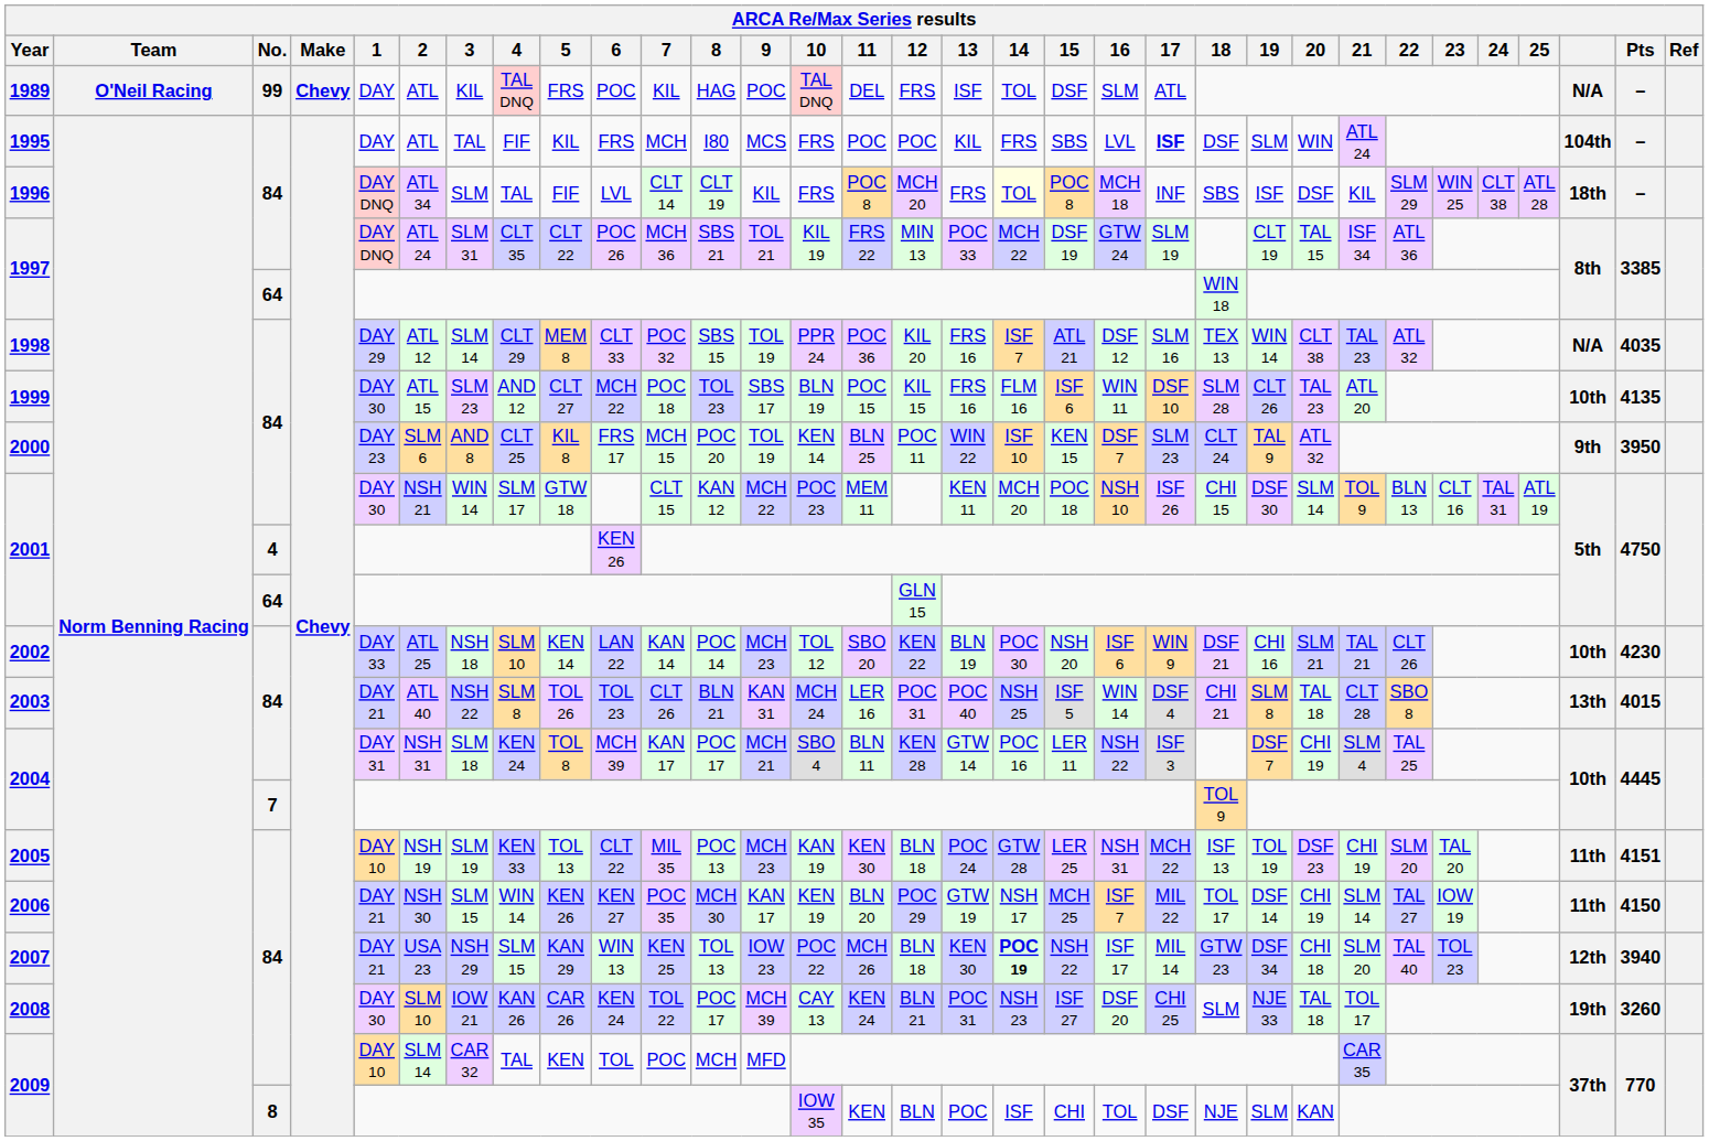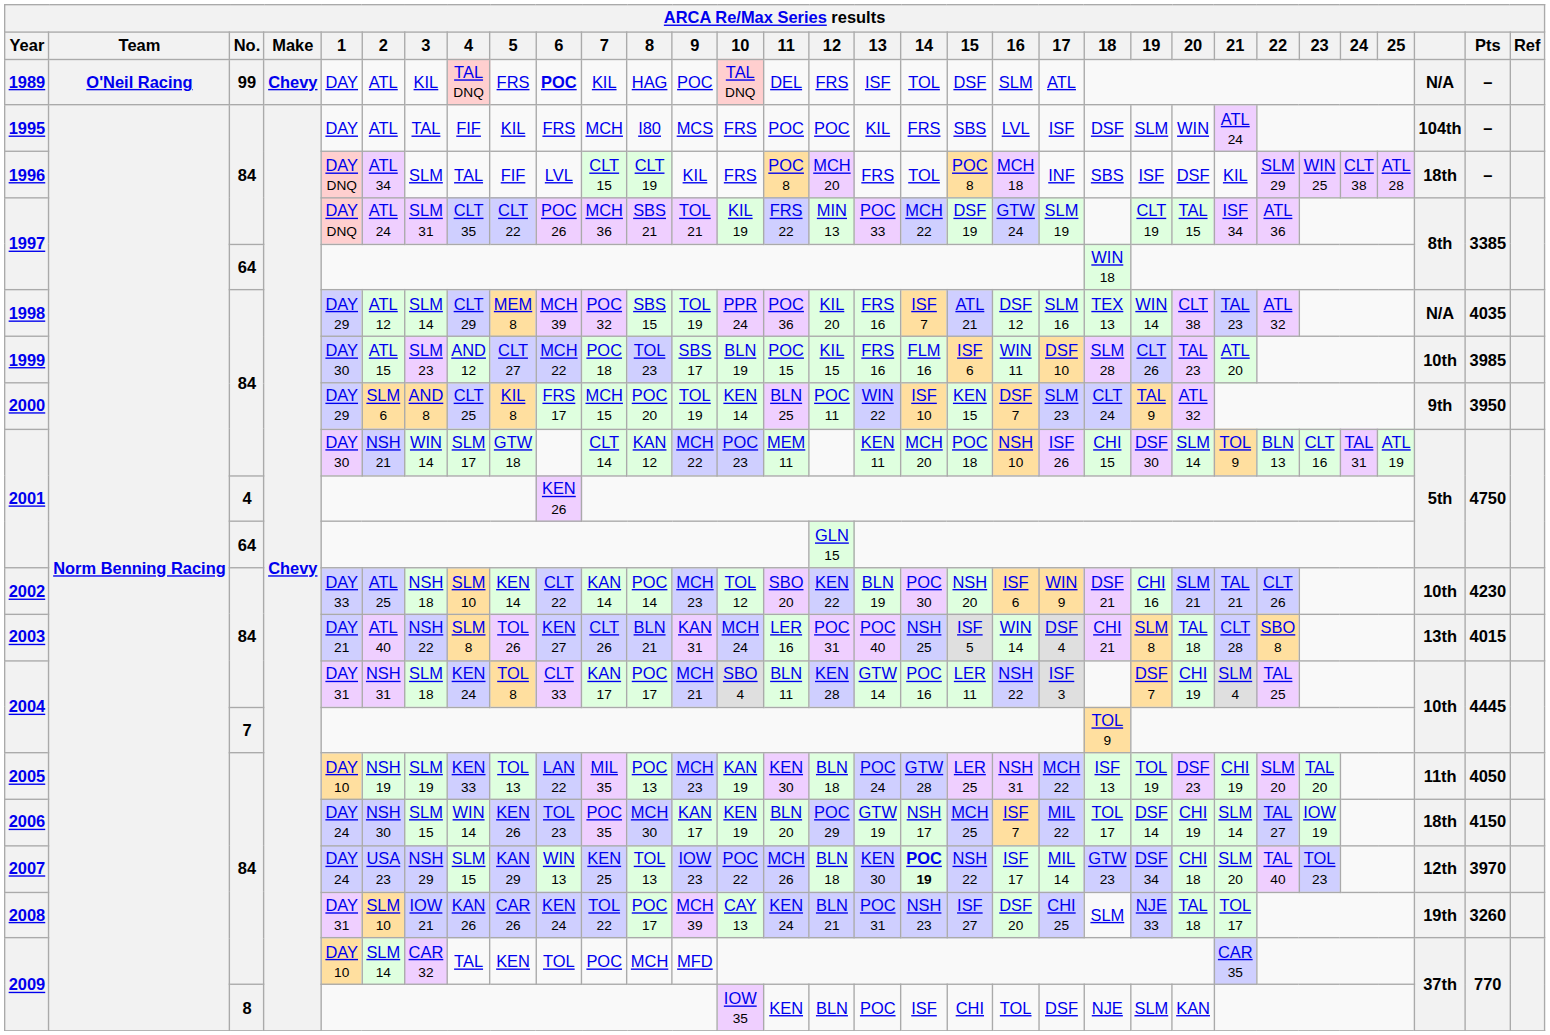1989 | 6: normal -> bold
1995 | 17: bold -> normal
1996 | 7: CLT 14 -> CLT 15
1996 | 14: lightyellow background -> no background
1998 | 6: CLT 33 -> MCH 39
1999 | Pts: 4135 -> 3985
2000 | 1: DAY 23 -> DAY 29
2001 / 84 | 7: CLT 15 -> CLT 14
2002 | 6: LAN 22 -> CLT 22
2003 | 6: TOL 23 -> KEN 27
2004 / 84 | 6: MCH 39 -> CLT 33
2005 | 6: CLT 22 -> LAN 22
2005 | Pts: 4151 -> 4050
2006 | 1: DAY 21 -> DAY 24
2006 | 6: KEN 27 -> TOL 23
2006 | column 30: 11th -> 18th
2007 | 1: DAY 21 -> DAY 24
2007 | Pts: 3940 -> 3970
2008 | 1: DAY 30 -> DAY 31
